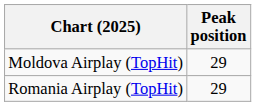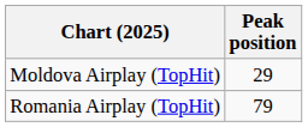Romania Airplay (TopHit) | Peak position: 29 -> 79
